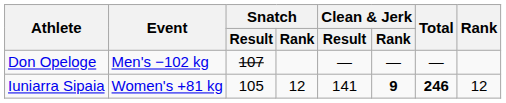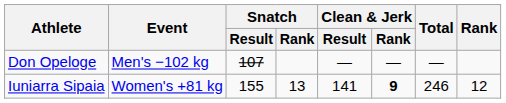Iuniarra Sipaia | Snatch / Result: 105 -> 155
Iuniarra Sipaia | Snatch / Rank: 12 -> 13
Iuniarra Sipaia | Total: bold -> normal
